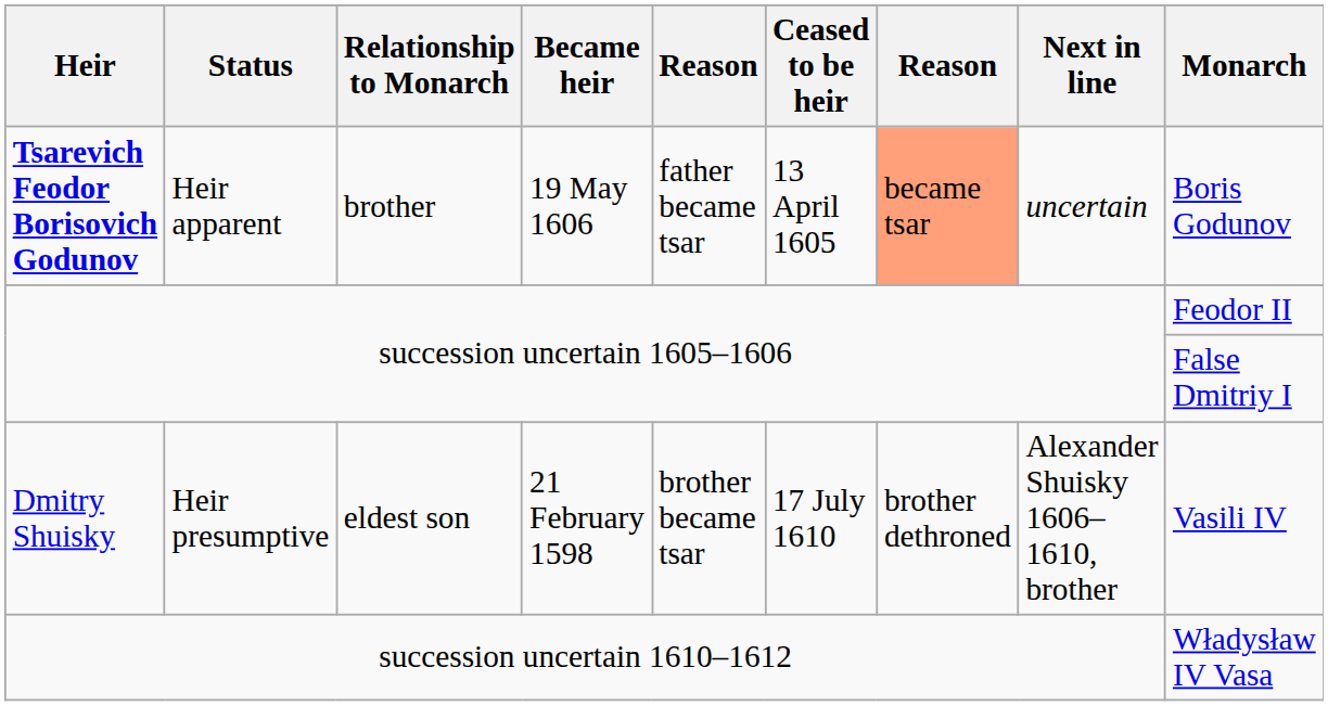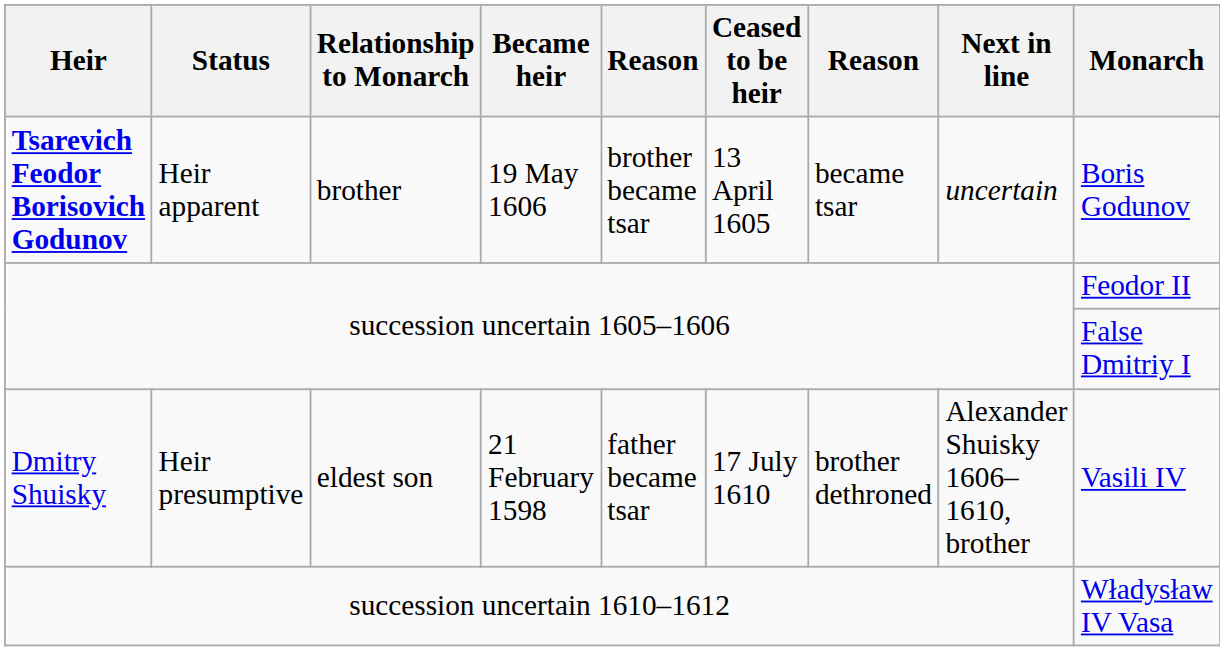Tsarevich Feodor Borisovich Godunov | column 5: father became tsar -> brother became tsar
Tsarevich Feodor Borisovich Godunov | column 7: lightsalmon background -> no background
Dmitry Shuisky | column 5: brother became tsar -> father became tsar
